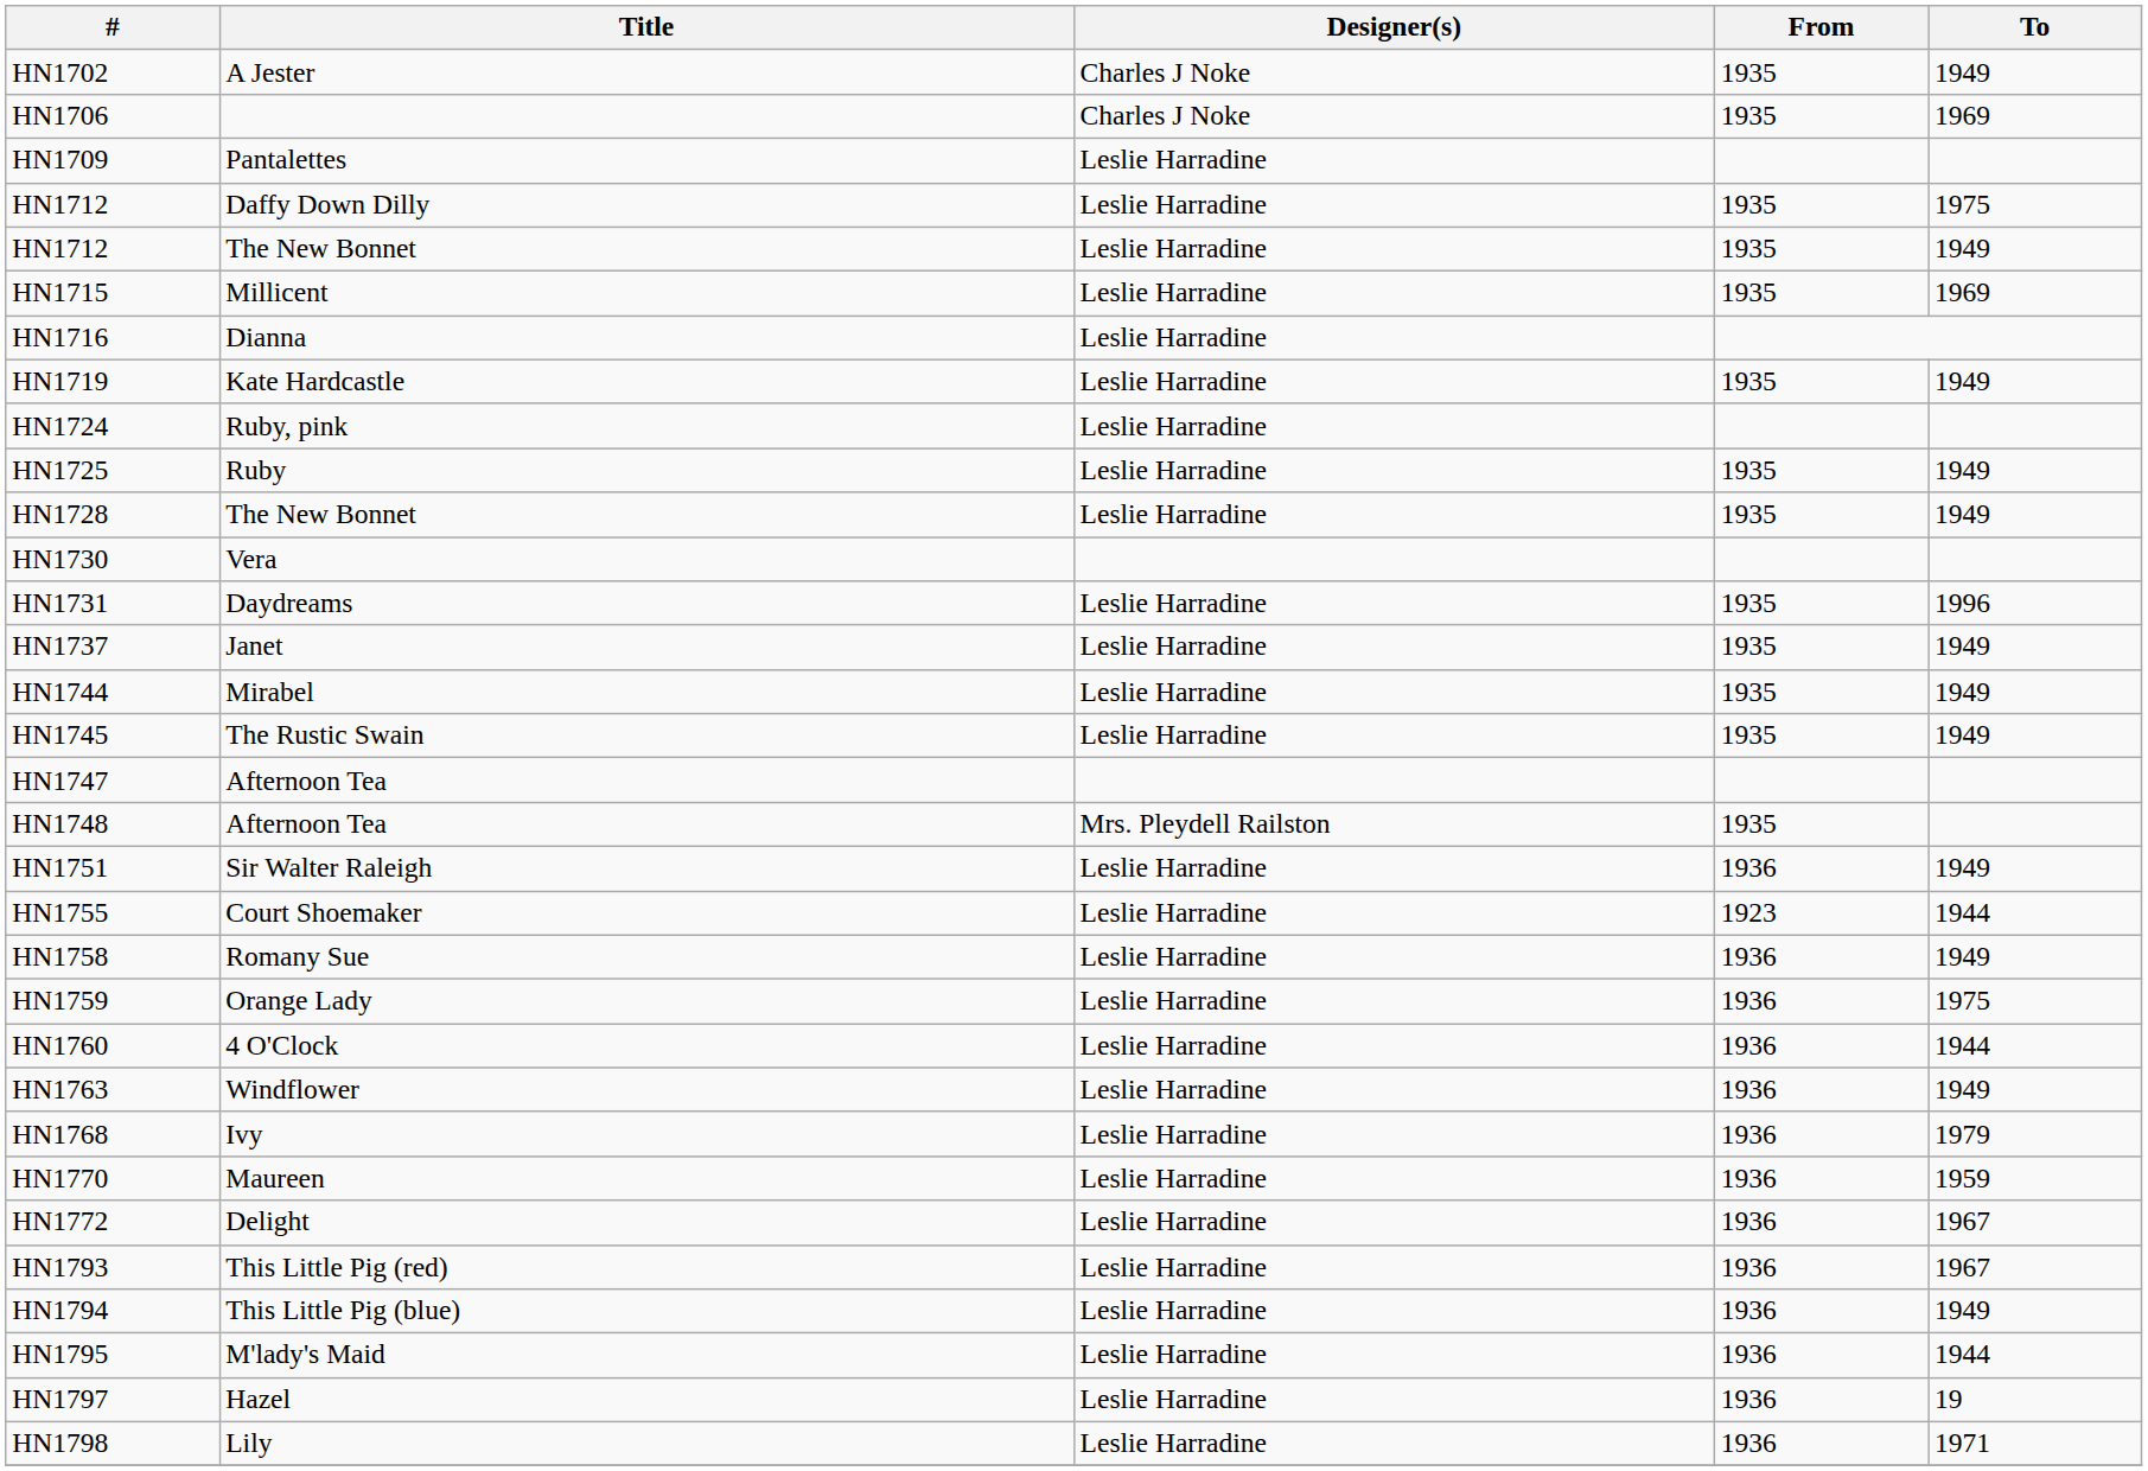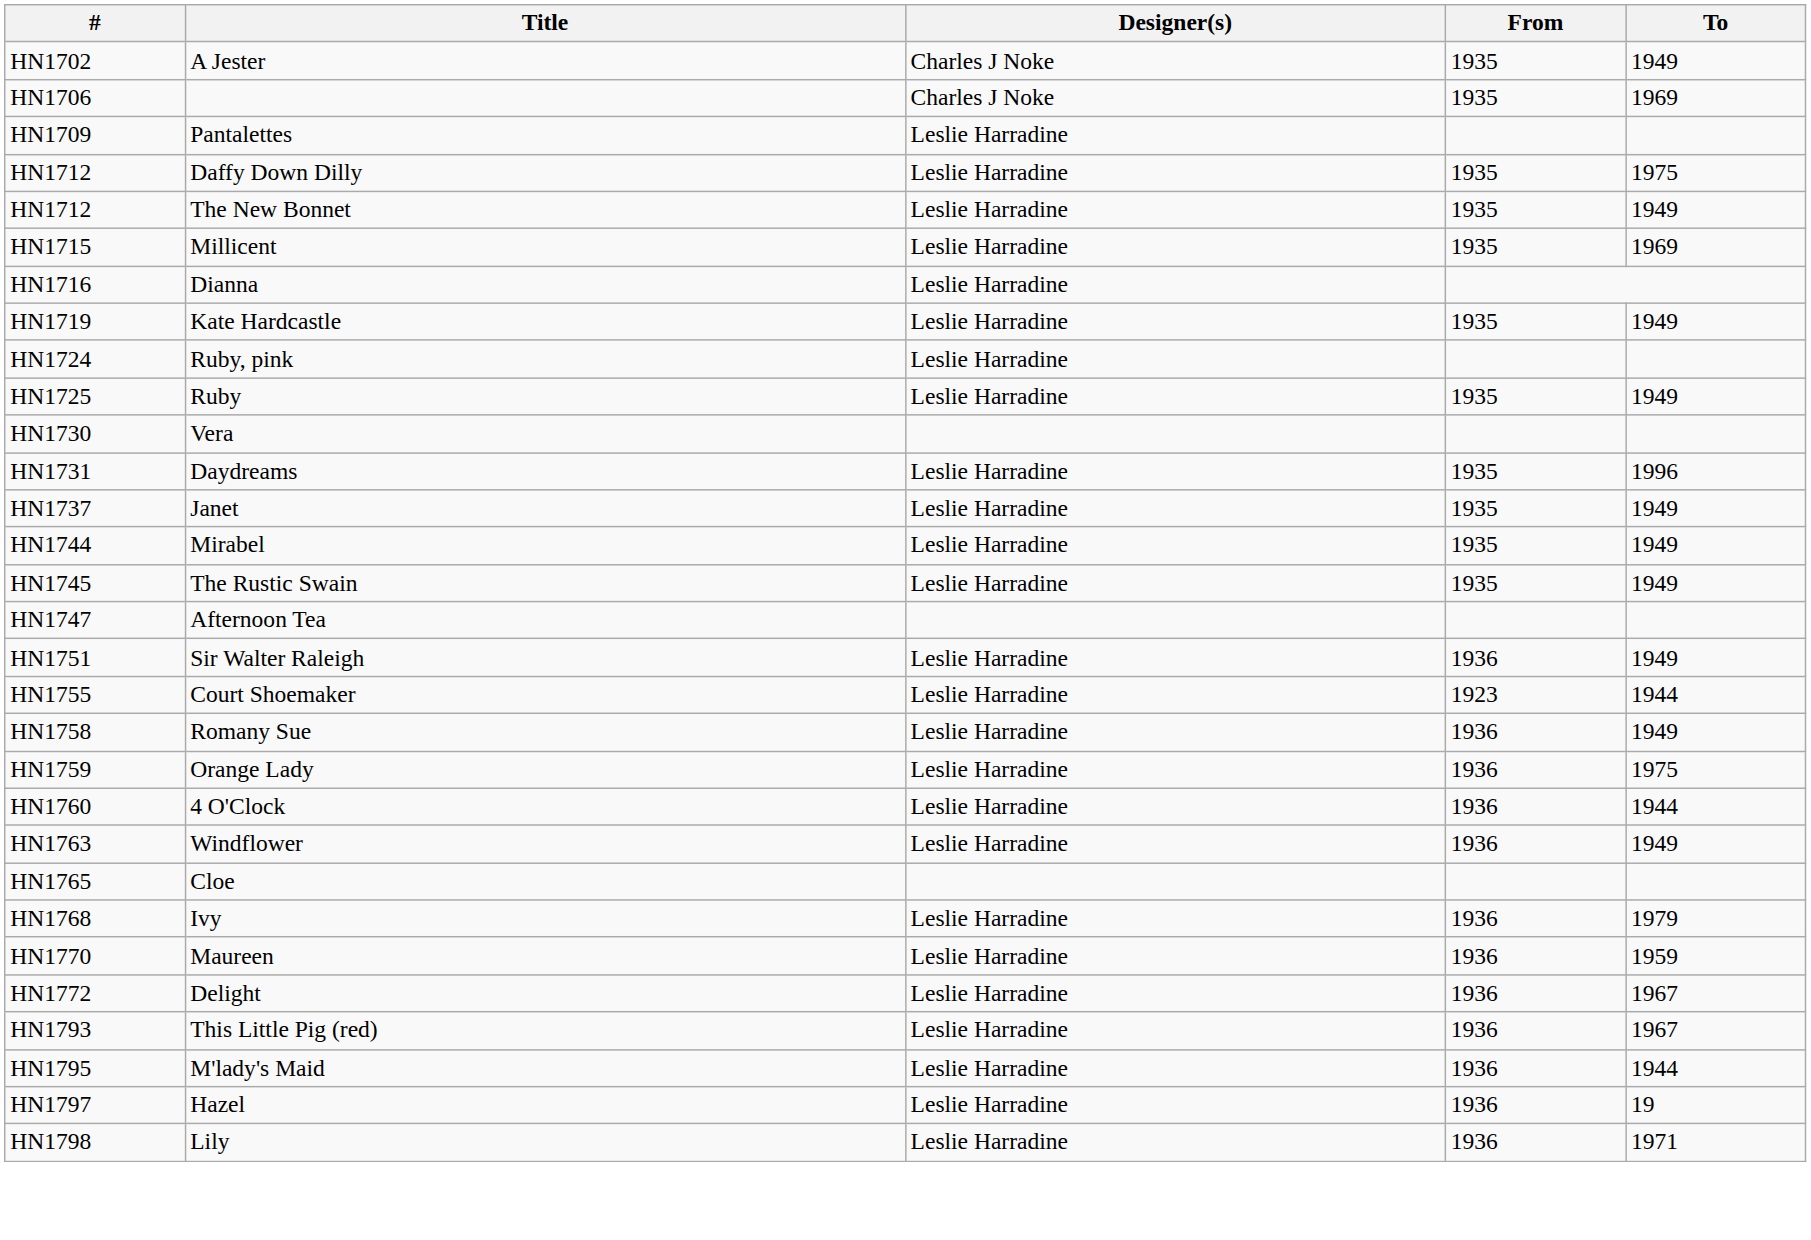- row: HN1728 | The New Bonnet | Leslie Harradine | 1935 | 1949
- row: HN1748 | Afternoon Tea | Mrs. Pleydell Railston | 1935
+ row: HN1765 | Cloe
- row: HN1794 | This Little Pig (blue) | Leslie Harradine | 1936 | 1949
